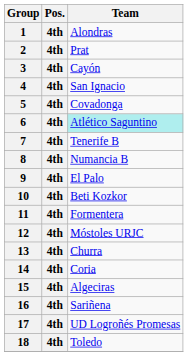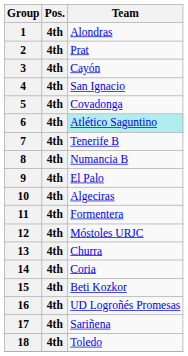10 | Team: Beti Kozkor -> Algeciras
15 | Team: Algeciras -> Beti Kozkor
16 | Team: Sariñena -> UD Logroñés Promesas
17 | Team: UD Logroñés Promesas -> Sariñena
